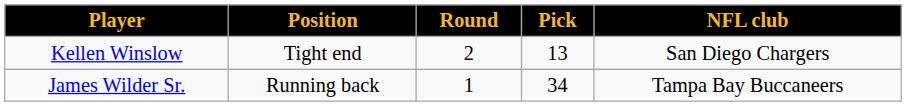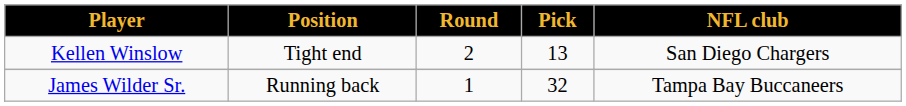James Wilder Sr. | Pick: 34 -> 32
